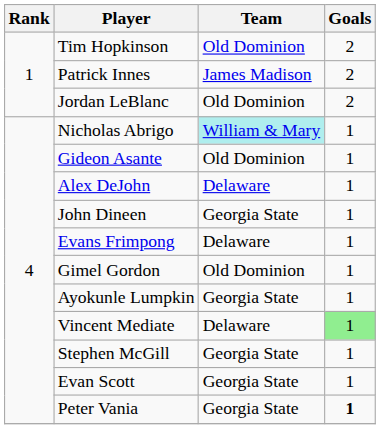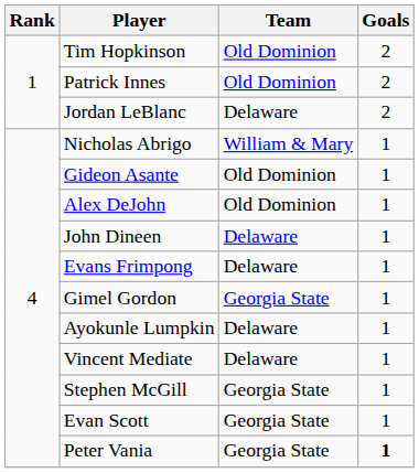Patrick Innes | Team: James Madison -> Old Dominion
Jordan LeBlanc | Team: Old Dominion -> Delaware
Nicholas Abrigo | Team: paleturquoise background -> no background
Alex DeJohn | Team: Delaware -> Old Dominion
John Dineen | Team: Georgia State -> Delaware
Gimel Gordon | Team: Old Dominion -> Georgia State
Ayokunle Lumpkin | Team: Georgia State -> Delaware
Vincent Mediate | Goals: lightgreen background -> no background
